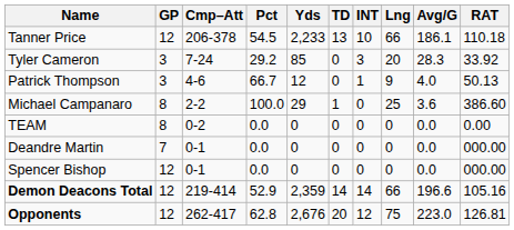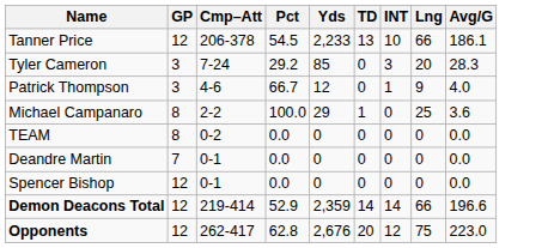- column: RAT | 110.18 | 33.92 | 50.13 | 386.60 | 0.00 | 000.00 | 000.00 | 105.16 | 126.81
